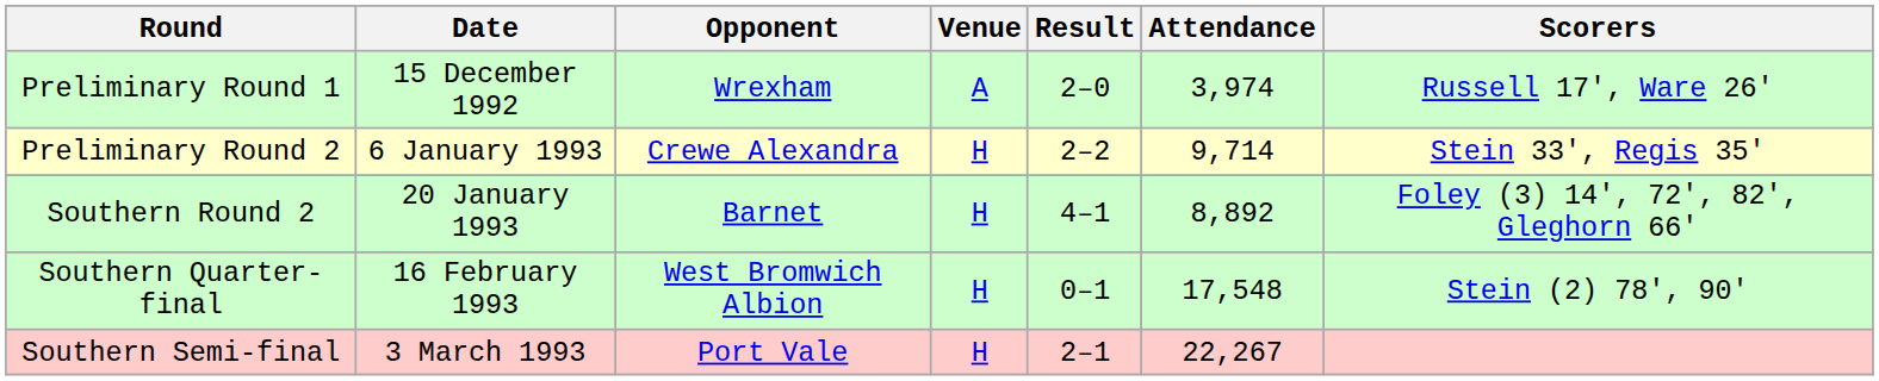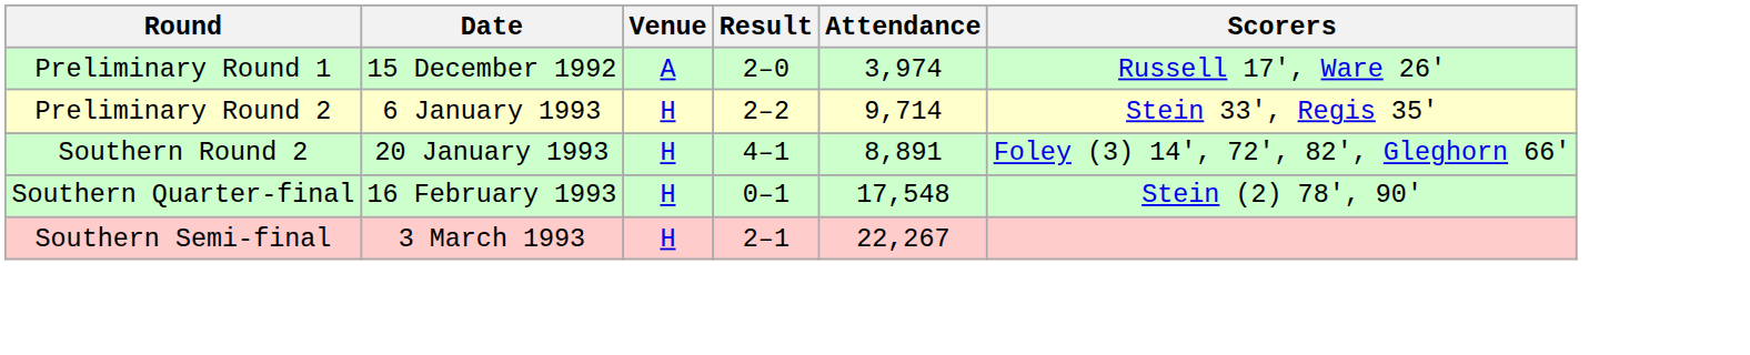- column: Opponent | Wrexham | Crewe Alexandra | Barnet | West Bromwich Albion | Port Vale
Southern Round 2 | Attendance: 8,892 -> 8,891
